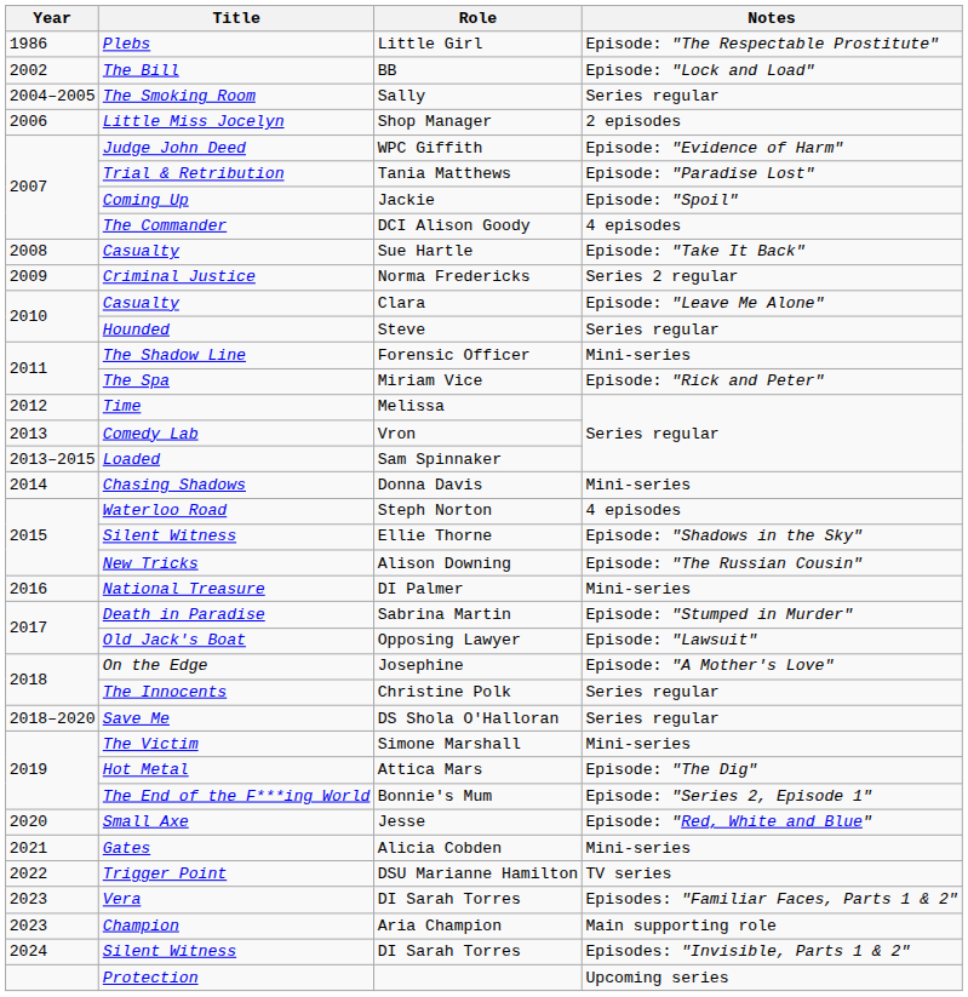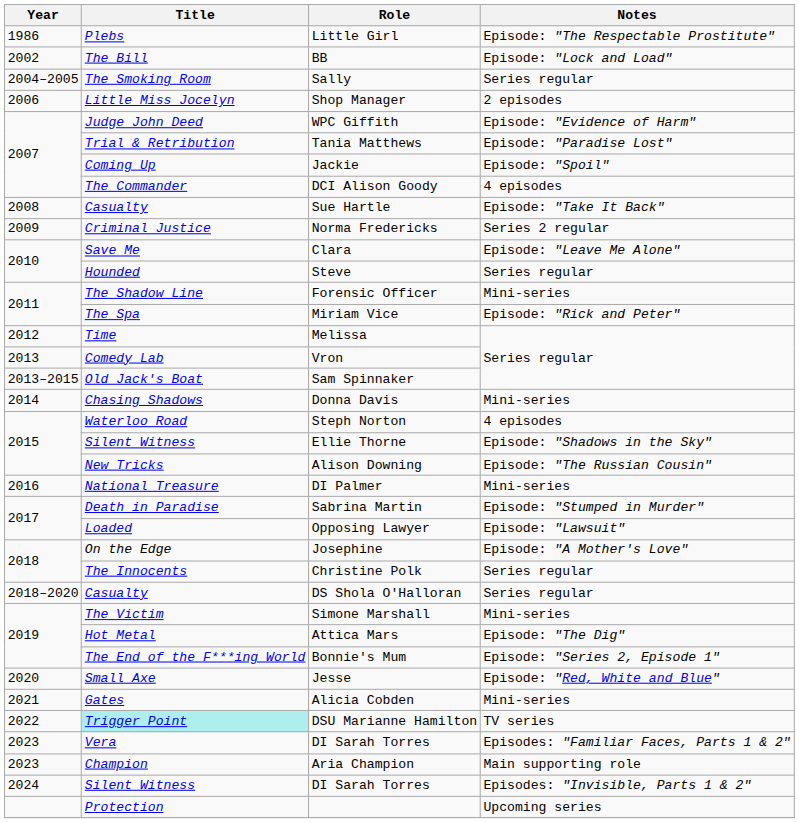Clara | Title: Casualty -> Save Me
Sam Spinnaker | Title: Loaded -> Old Jack's Boat
Opposing Lawyer | Title: Old Jack's Boat -> Loaded
DS Shola O'Halloran | Title: Save Me -> Casualty
DSU Marianne Hamilton | Title: no background -> paleturquoise background
